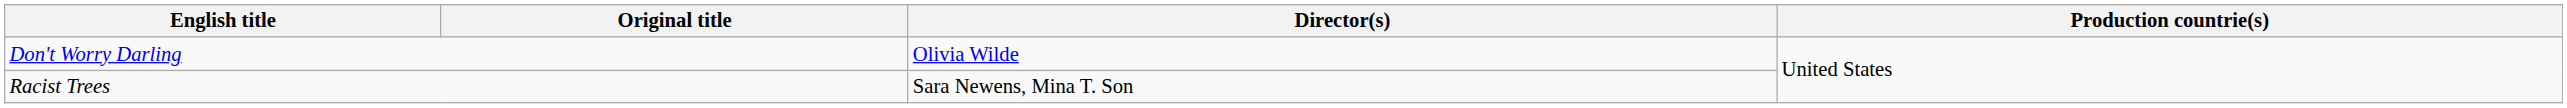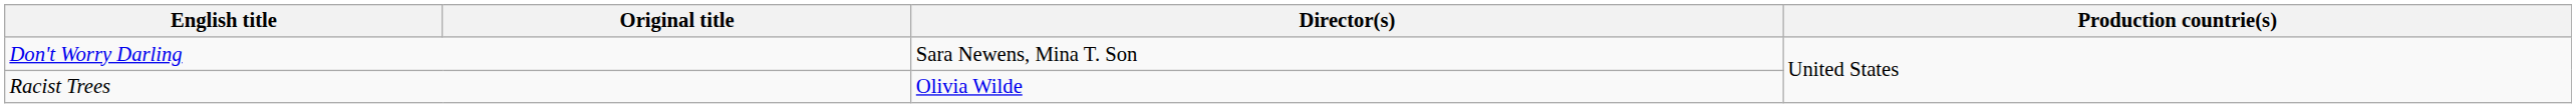Don't Worry Darling | Director(s): Olivia Wilde -> Sara Newens, Mina T. Son
Racist Trees | Director(s): Sara Newens, Mina T. Son -> Olivia Wilde
